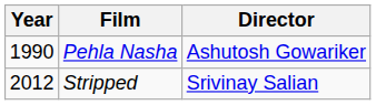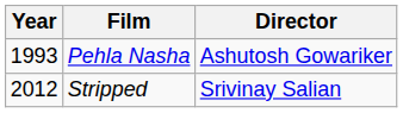Pehla Nasha | Year: 1990 -> 1993
